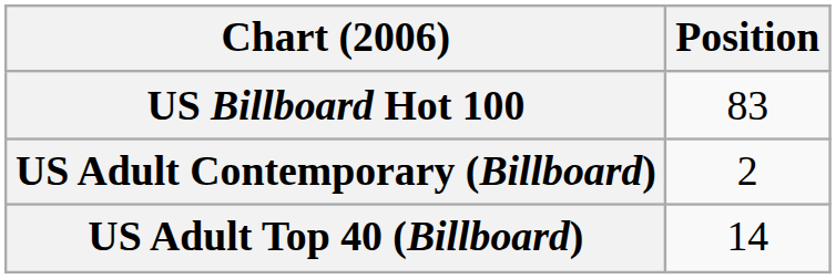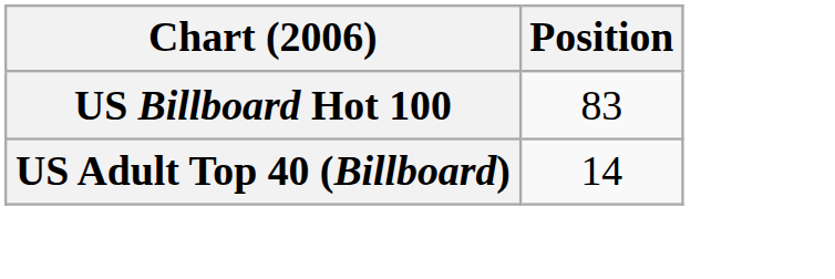- row: US Adult Contemporary (Billboard) | 2
